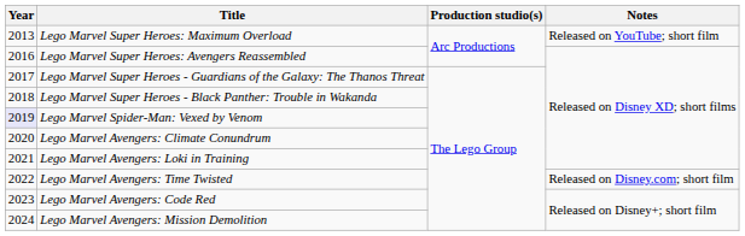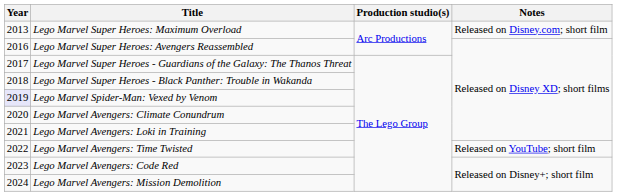Lego Marvel Super Heroes: Maximum Overload | Notes: Released on YouTube; short film -> Released on Disney.com; short film
Lego Marvel Avengers: Time Twisted | Notes: Released on Disney.com; short film -> Released on YouTube; short film
